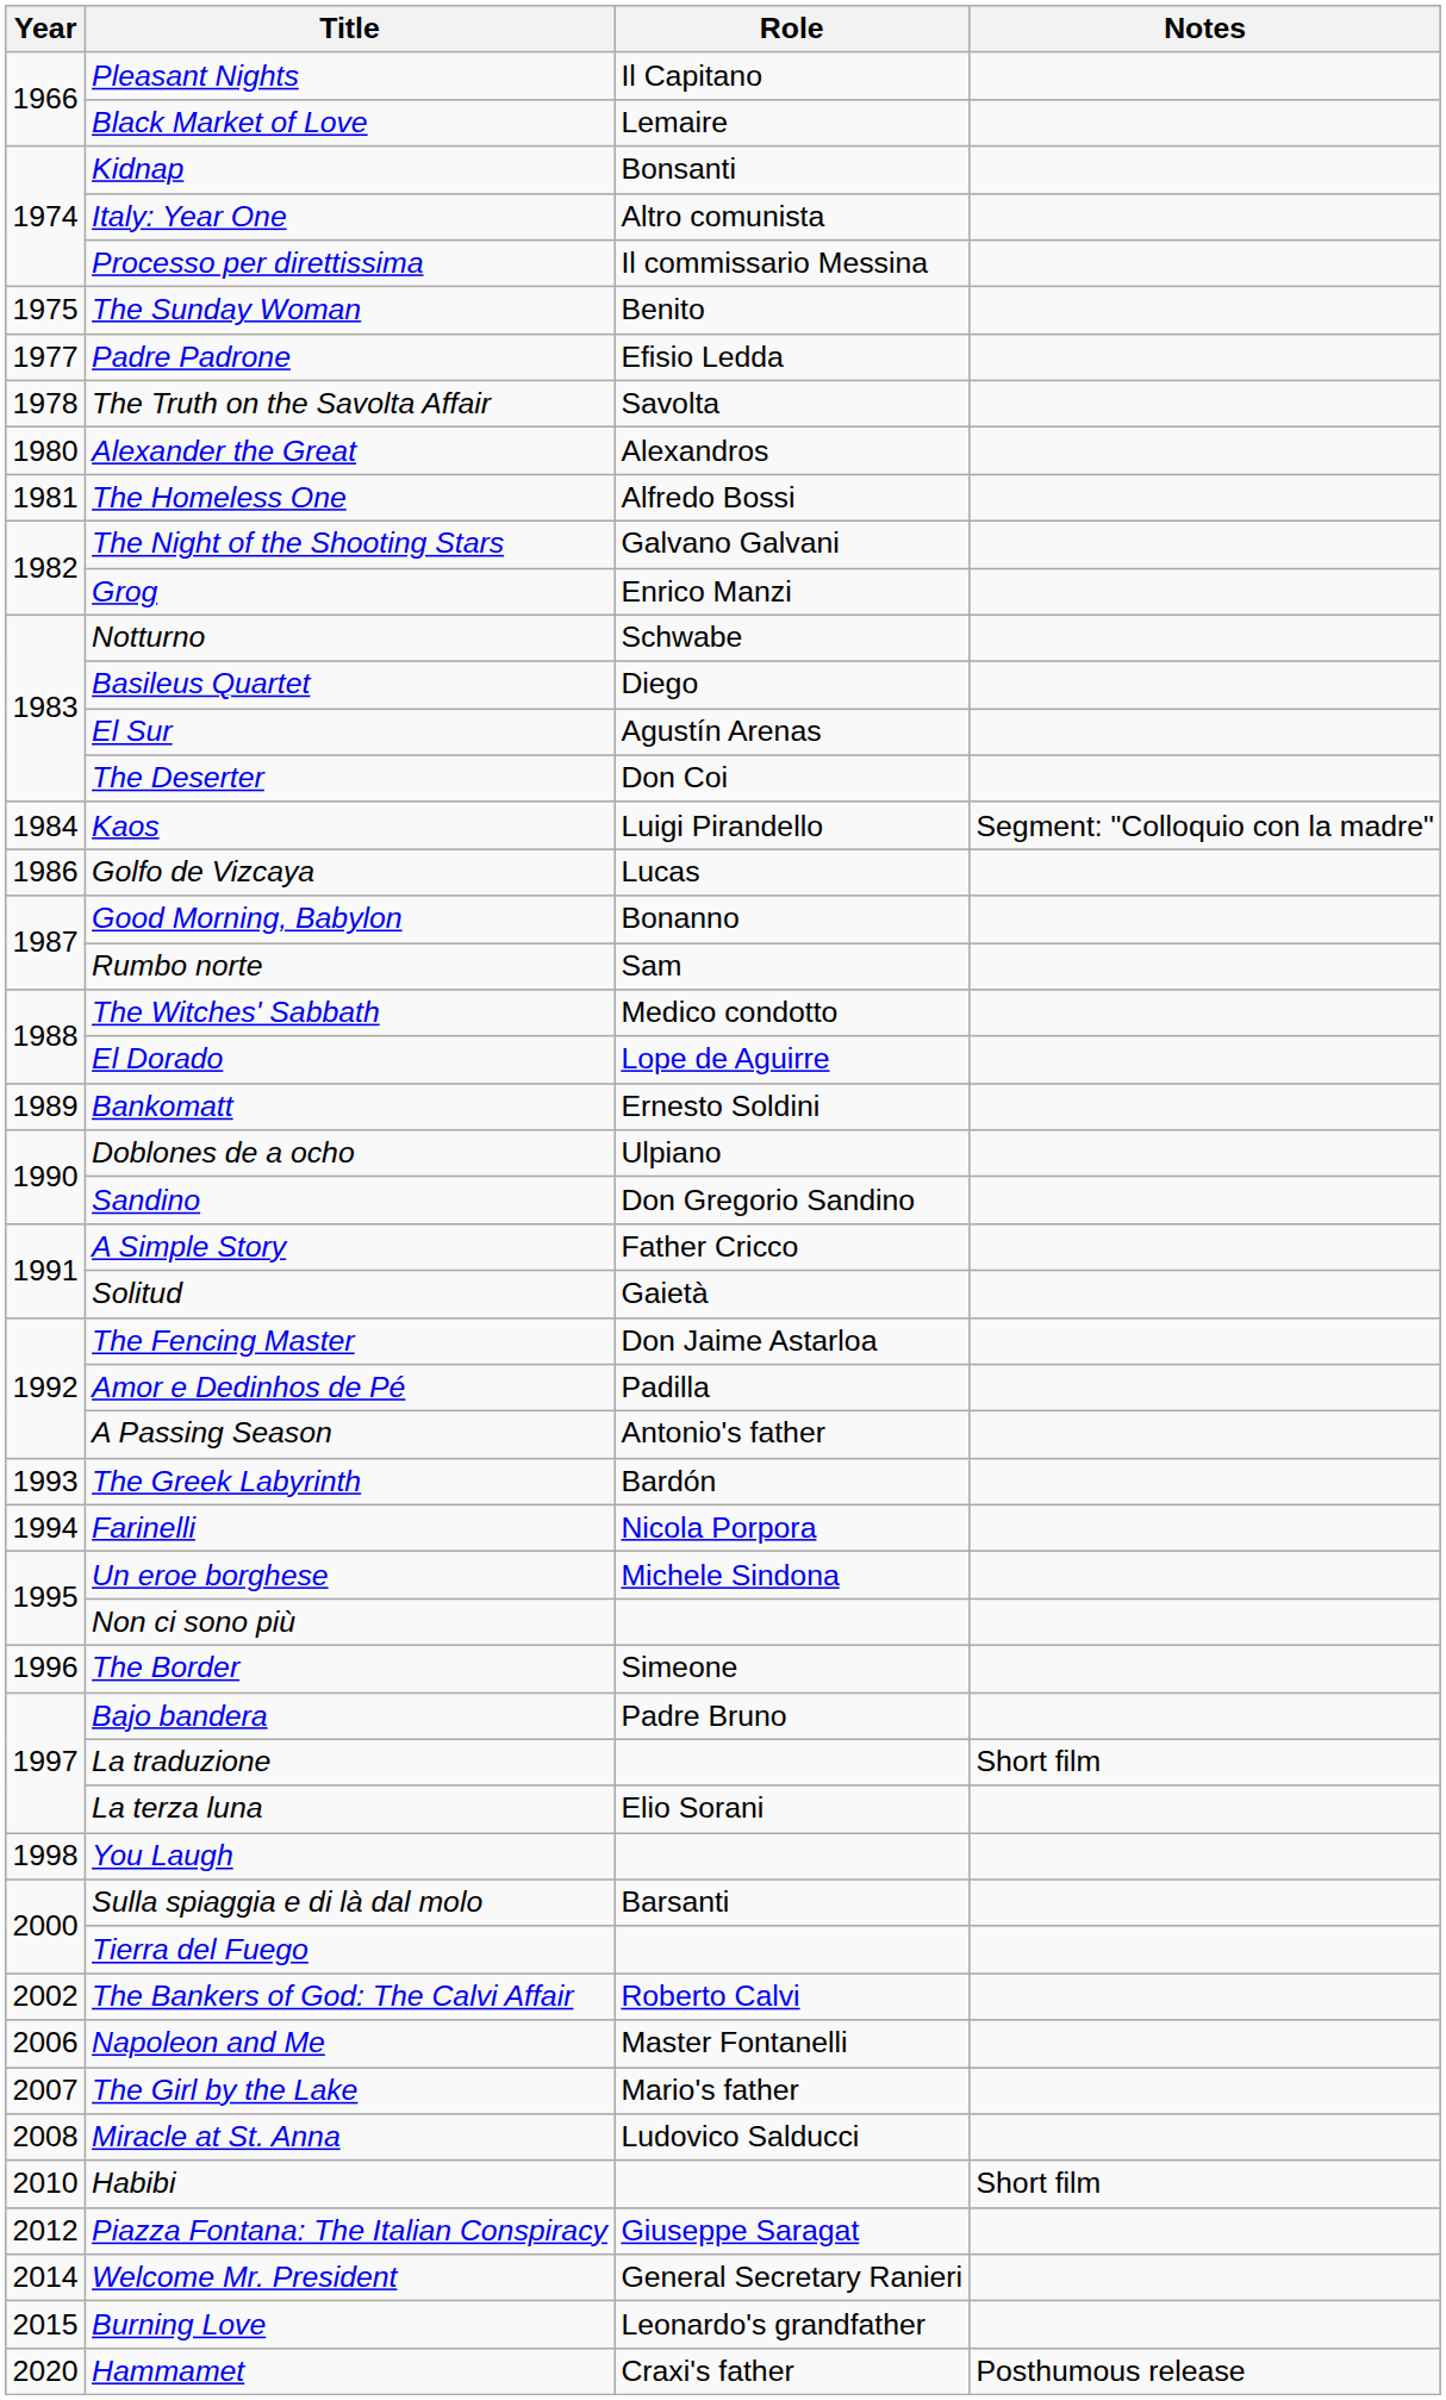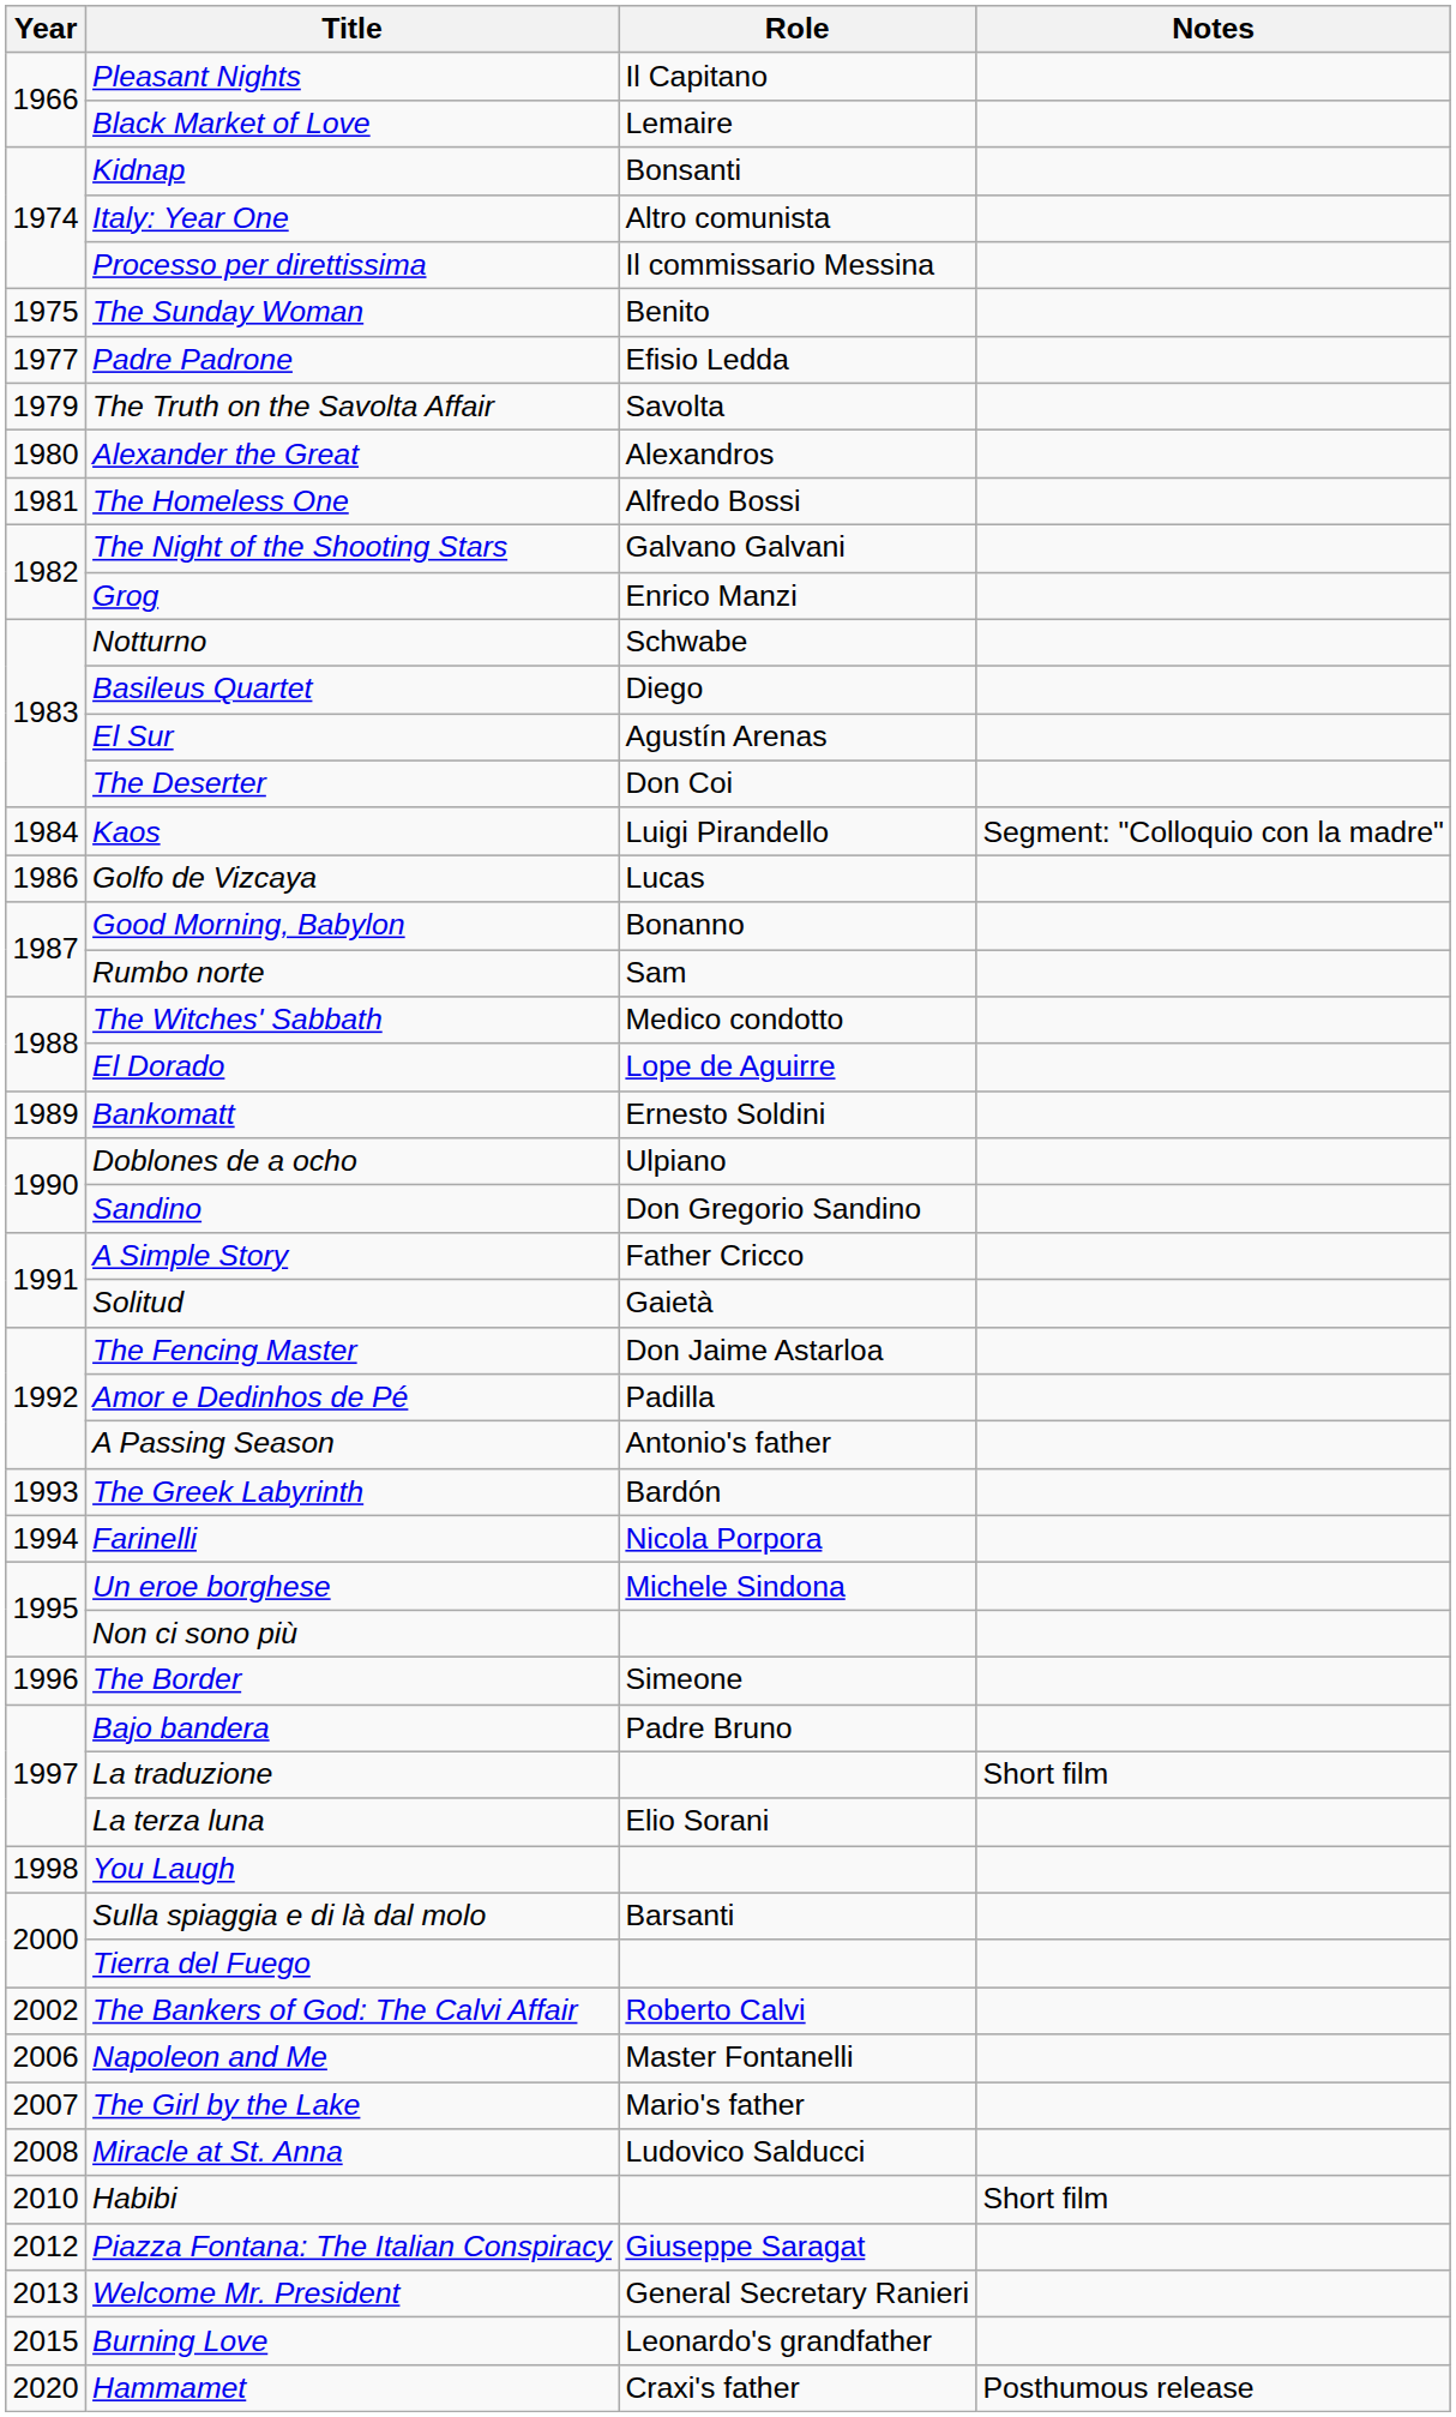The Truth on the Savolta Affair | Year: 1978 -> 1979
Welcome Mr. President | Year: 2014 -> 2013
